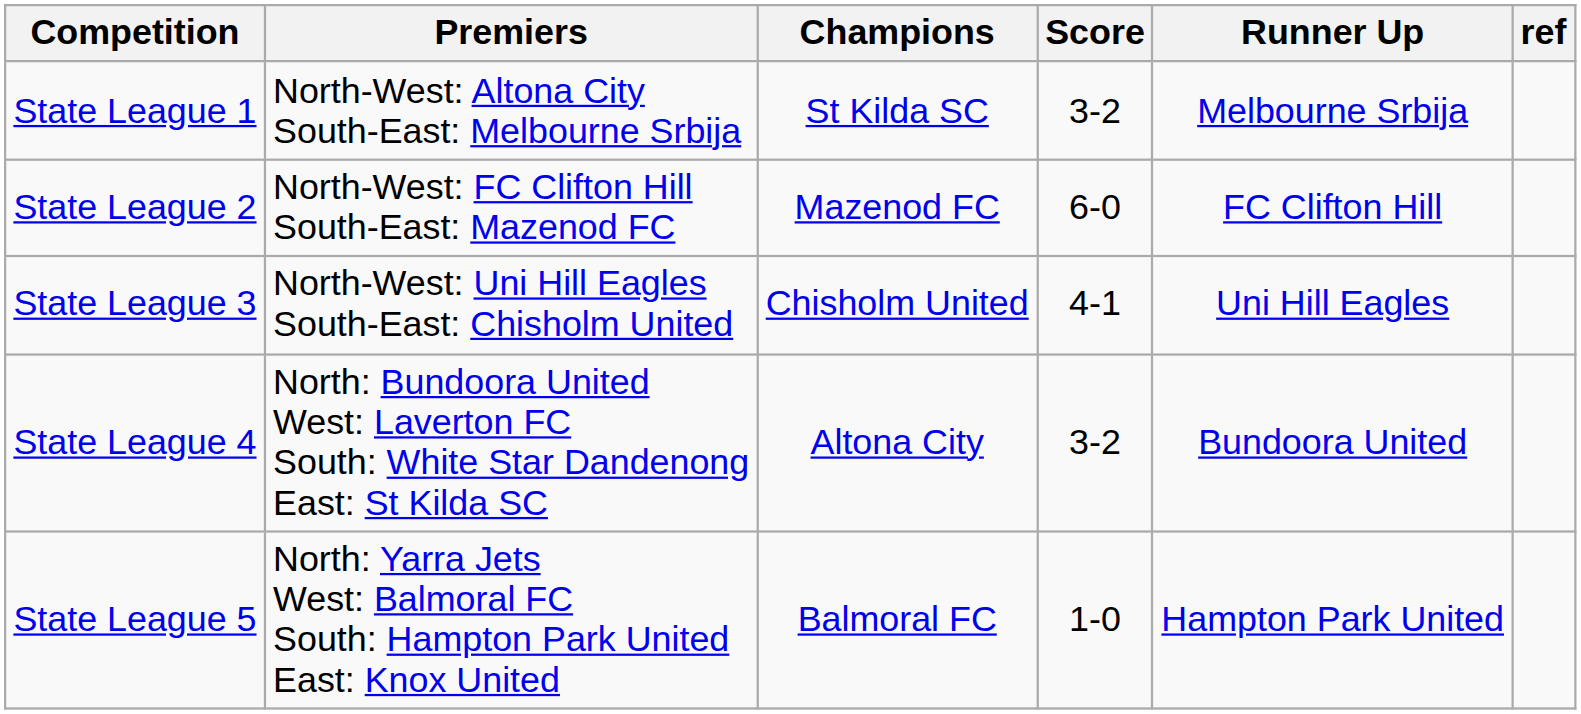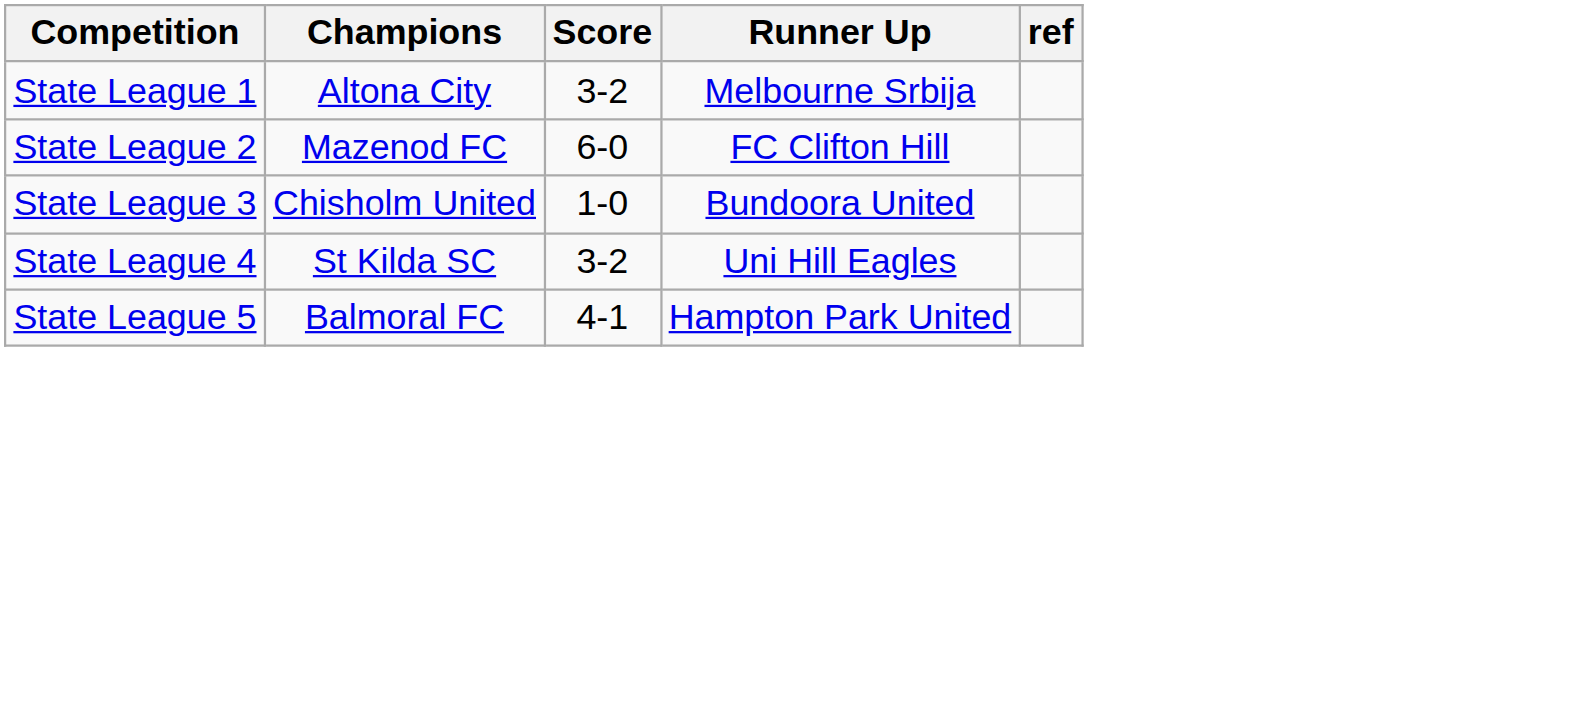- column: Premiers | North-West: Altona City South-East: Melbourne Srbija | North-West: FC Clifton Hill South-East: Mazenod FC | North-West: Uni Hill Eagles South-East: Chisholm United | North: Bundoora United West: Laverton FC South: White Star Dandenong East: St Kilda SC | North: Yarra Jets West: Balmoral FC South: Hampton Park United East: Knox United
State League 1 | Champions: St Kilda SC -> Altona City
State League 3 | Score: 4-1 -> 1-0
State League 3 | Runner Up: Uni Hill Eagles -> Bundoora United
State League 4 | Champions: Altona City -> St Kilda SC
State League 4 | Runner Up: Bundoora United -> Uni Hill Eagles
State League 5 | Score: 1-0 -> 4-1
